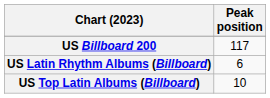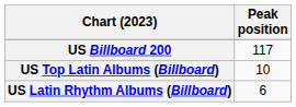rows swapped: US Latin Rhythm Albums (Billboard) <-> US Top Latin Albums (Billboard)
